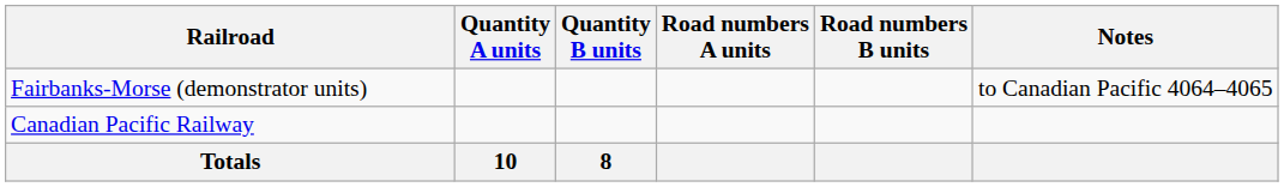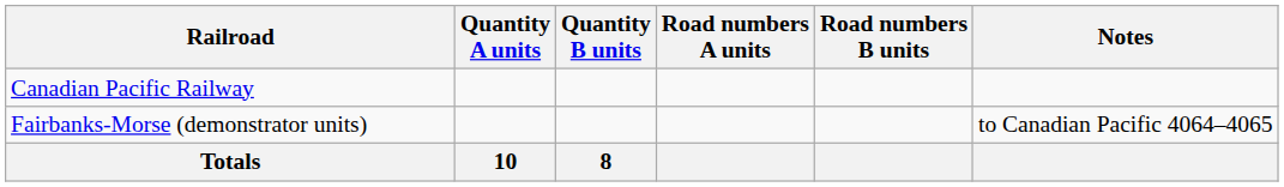rows swapped: Fairbanks-Morse (demonstrator units) <-> Canadian Pacific Railway
